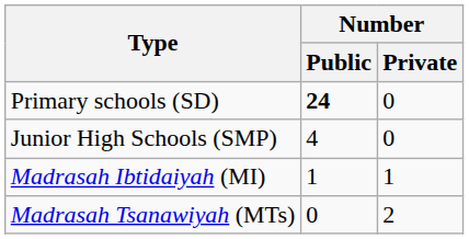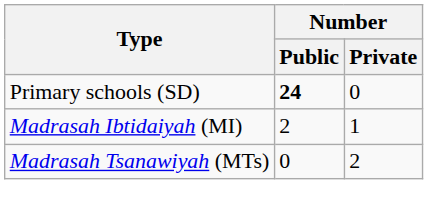- row: Junior High Schools (SMP) | 4 | 0
Madrasah Ibtidaiyah (MI) | Number / Public: 1 -> 2
